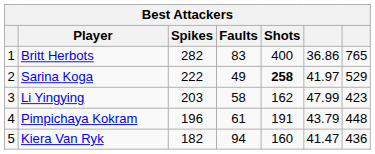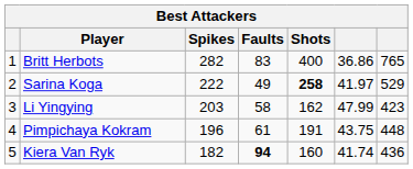Pimpichaya Kokram | column 6: 43.79 -> 43.75
Kiera Van Ryk | Faults: normal -> bold
Kiera Van Ryk | column 6: 41.47 -> 41.74
